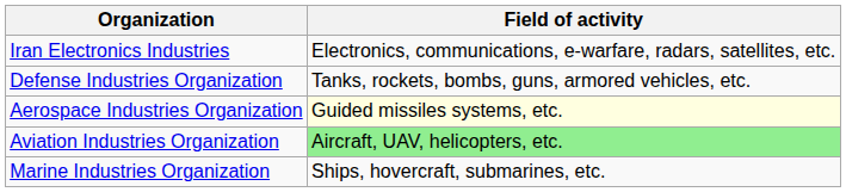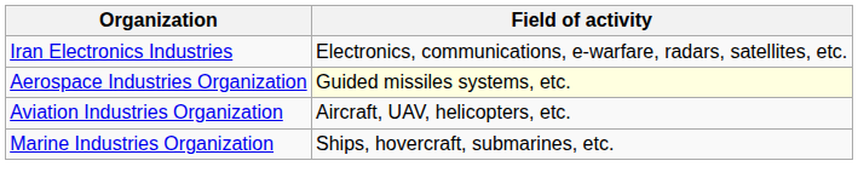- row: Defense Industries Organization | Tanks, rockets, bombs, guns, armored vehicles, etc.
Aviation Industries Organization | Field of activity: lightgreen background -> no background
